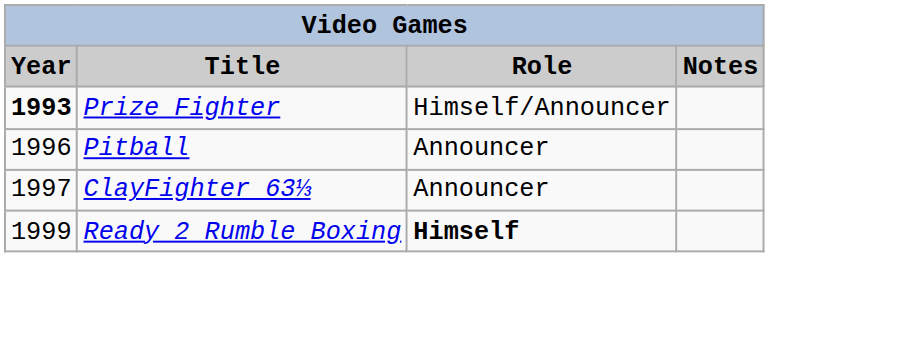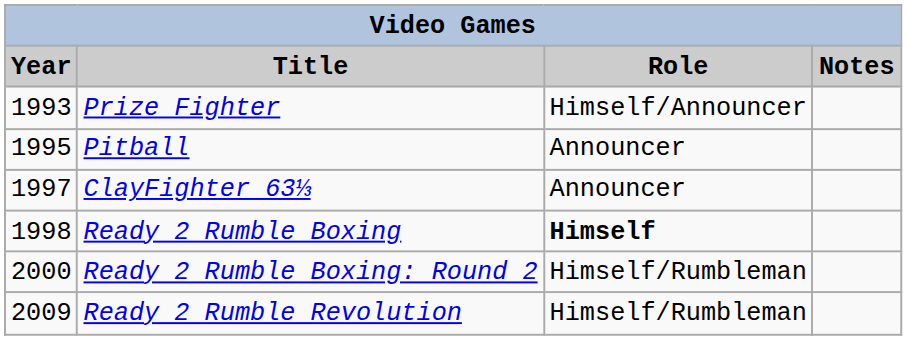Prize Fighter | Year: bold -> normal
Pitball | Year: 1996 -> 1995
Ready 2 Rumble Boxing | Year: 1999 -> 1998
+ row: 2000 | Ready 2 Rumble Boxing: Round 2 | Himself/Rumbleman
+ row: 2009 | Ready 2 Rumble Revolution | Himself/Rumbleman
